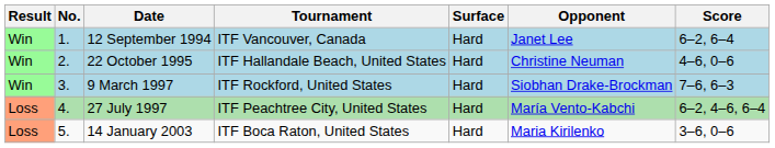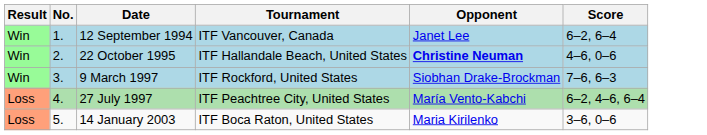- column: Surface | Hard | Hard | Hard | Hard | Hard
22 October 1995 | Opponent: normal -> bold
